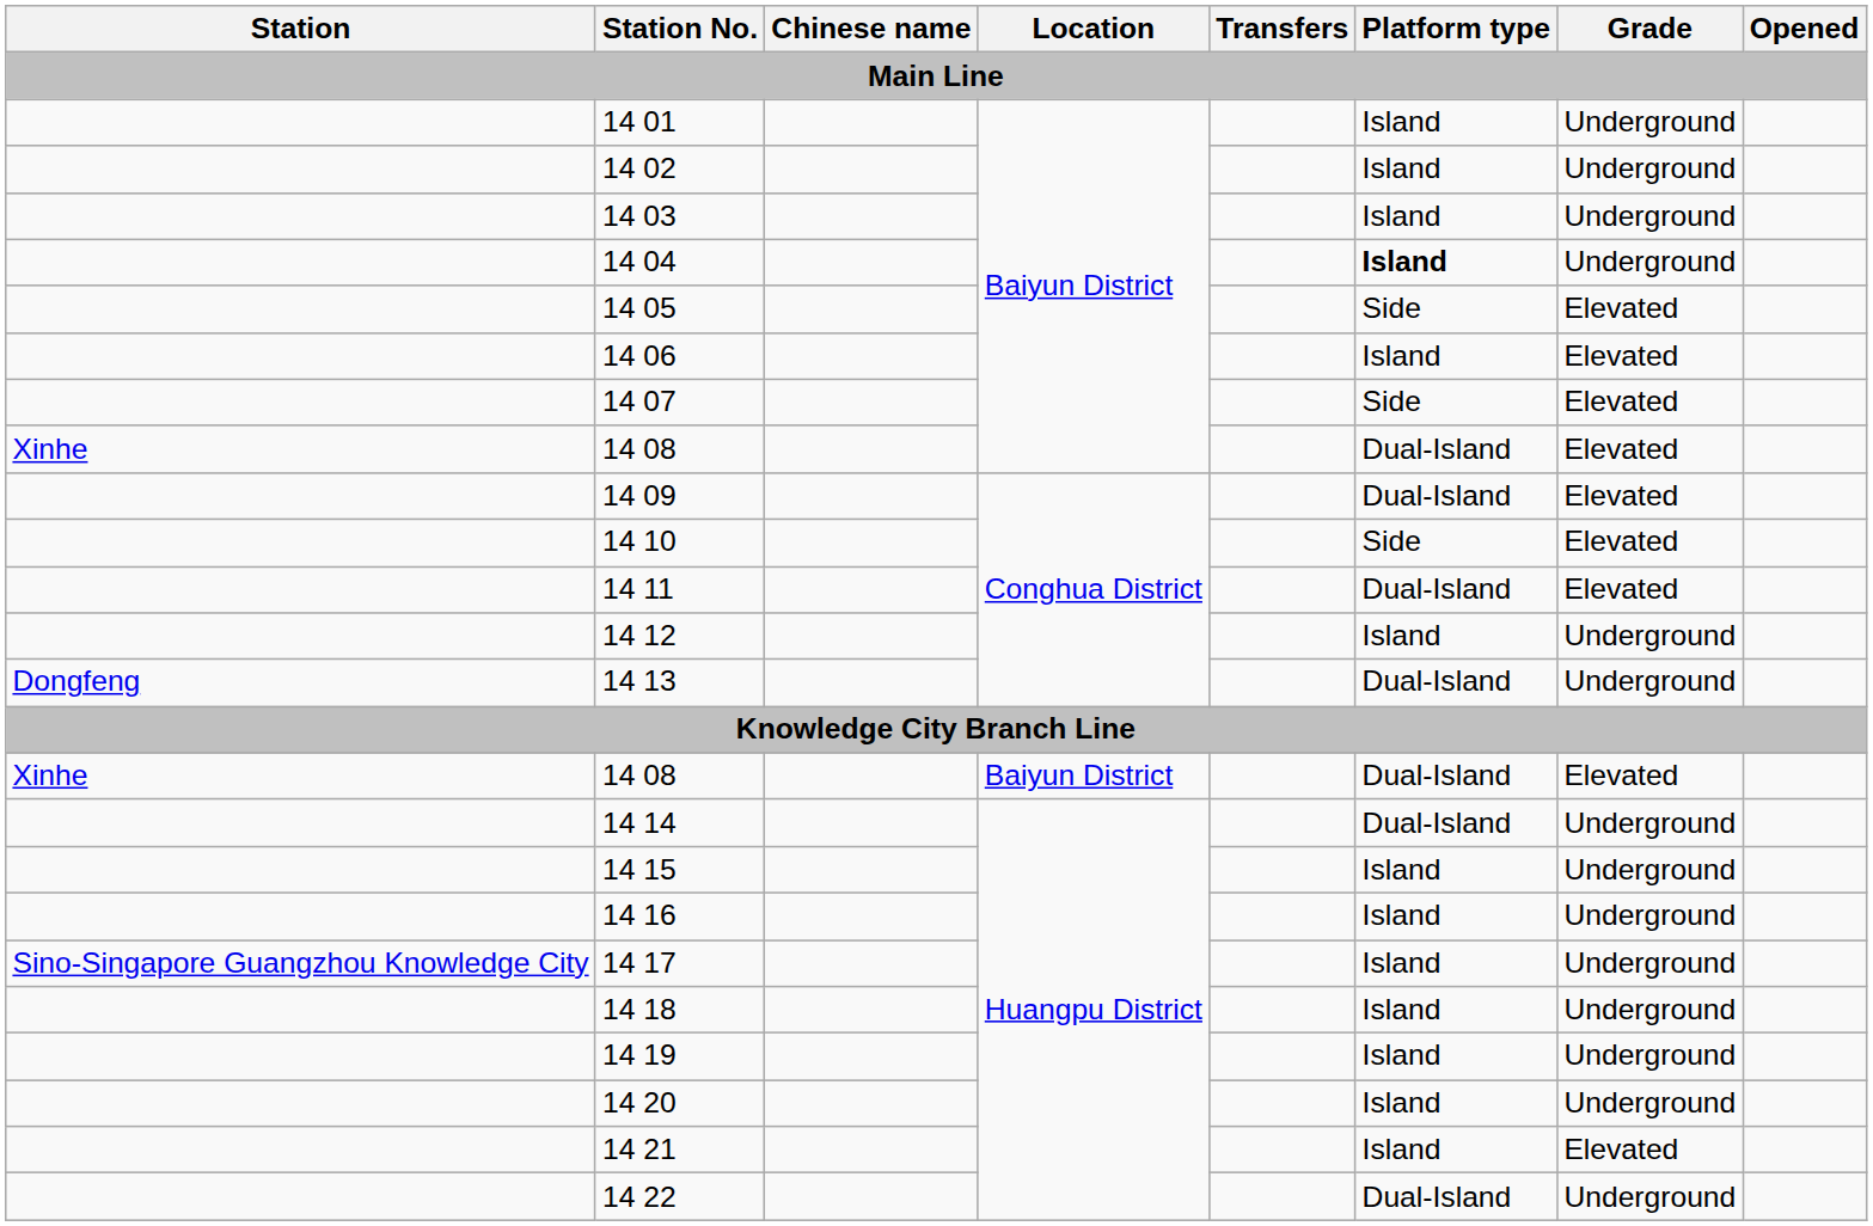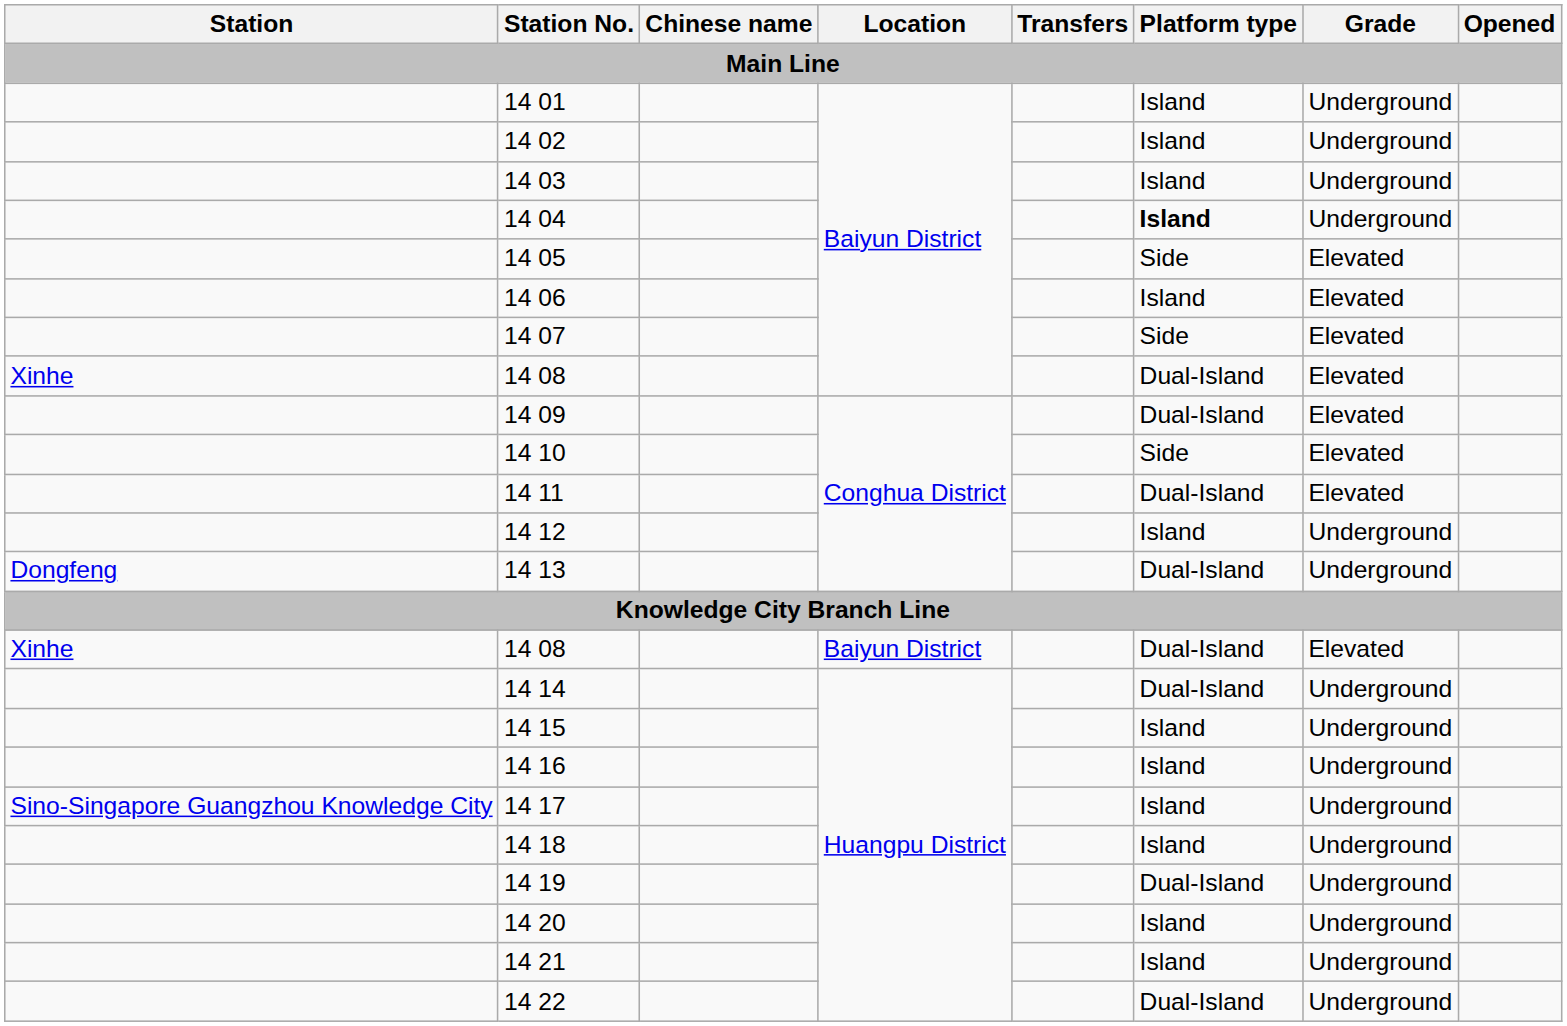14 19 | Platform type: Island -> Dual-Island
14 21 | Grade: Elevated -> Underground
